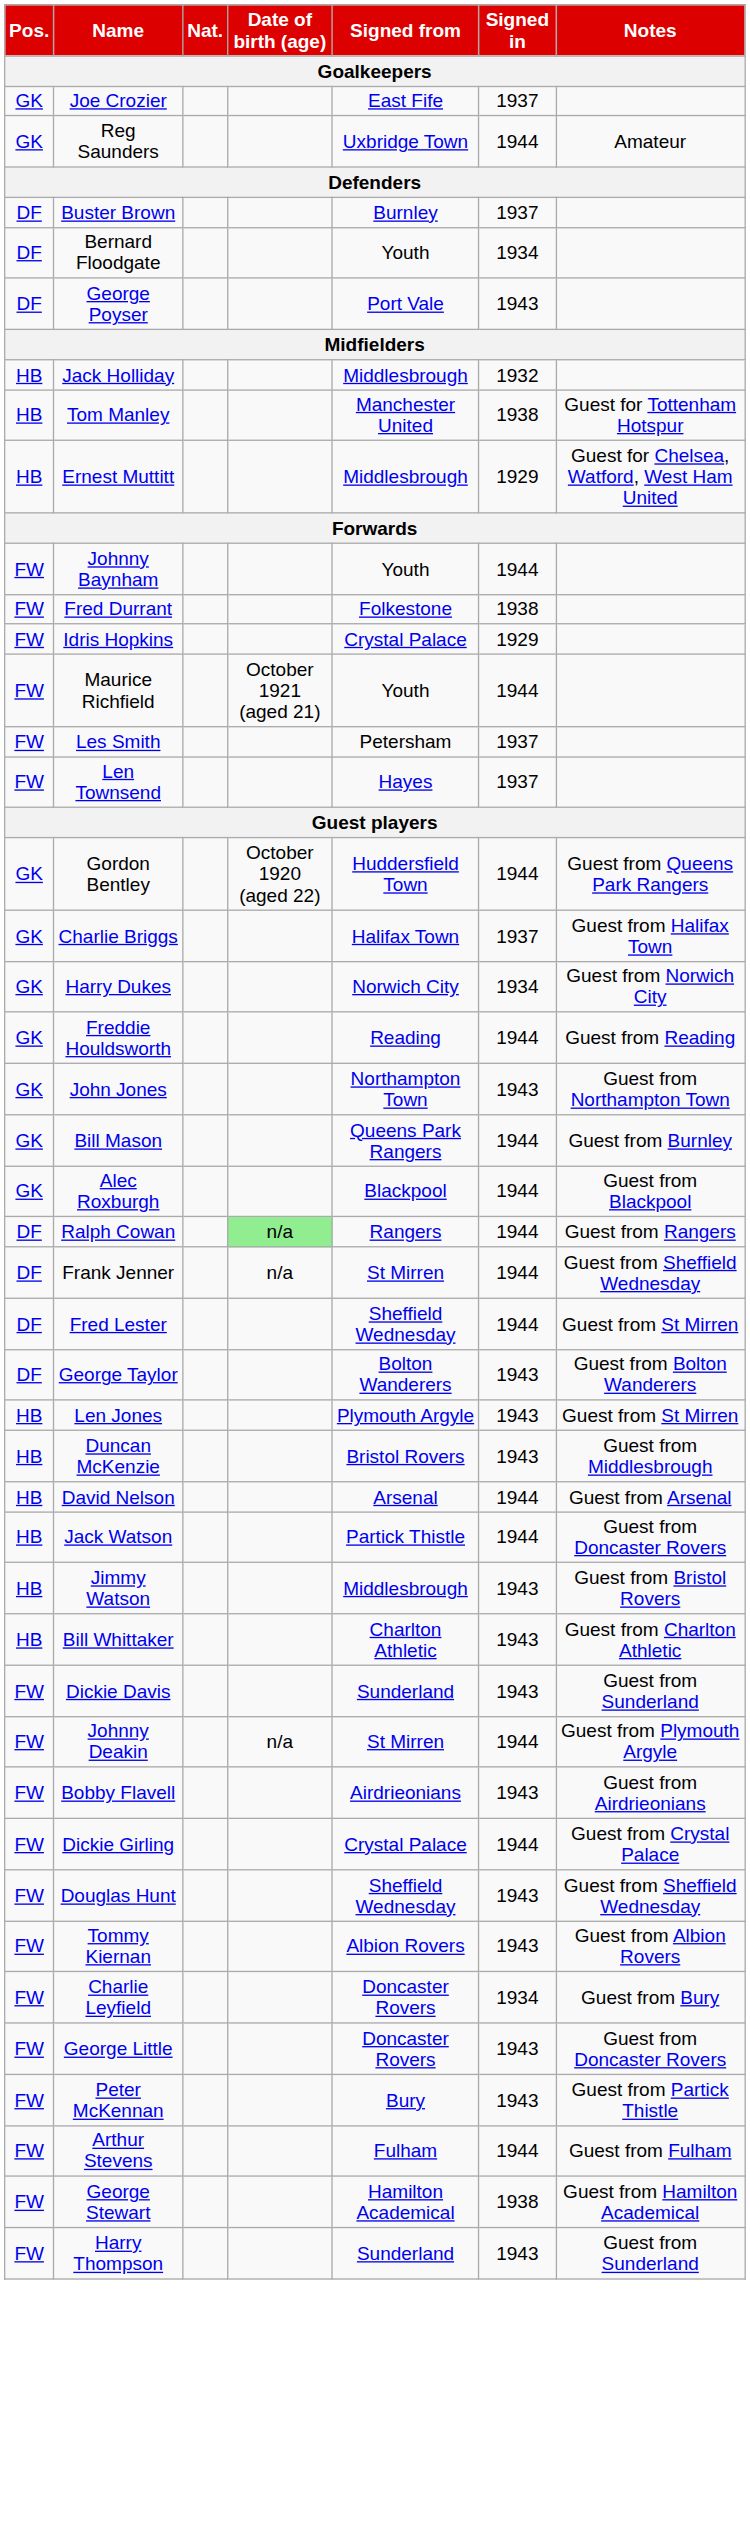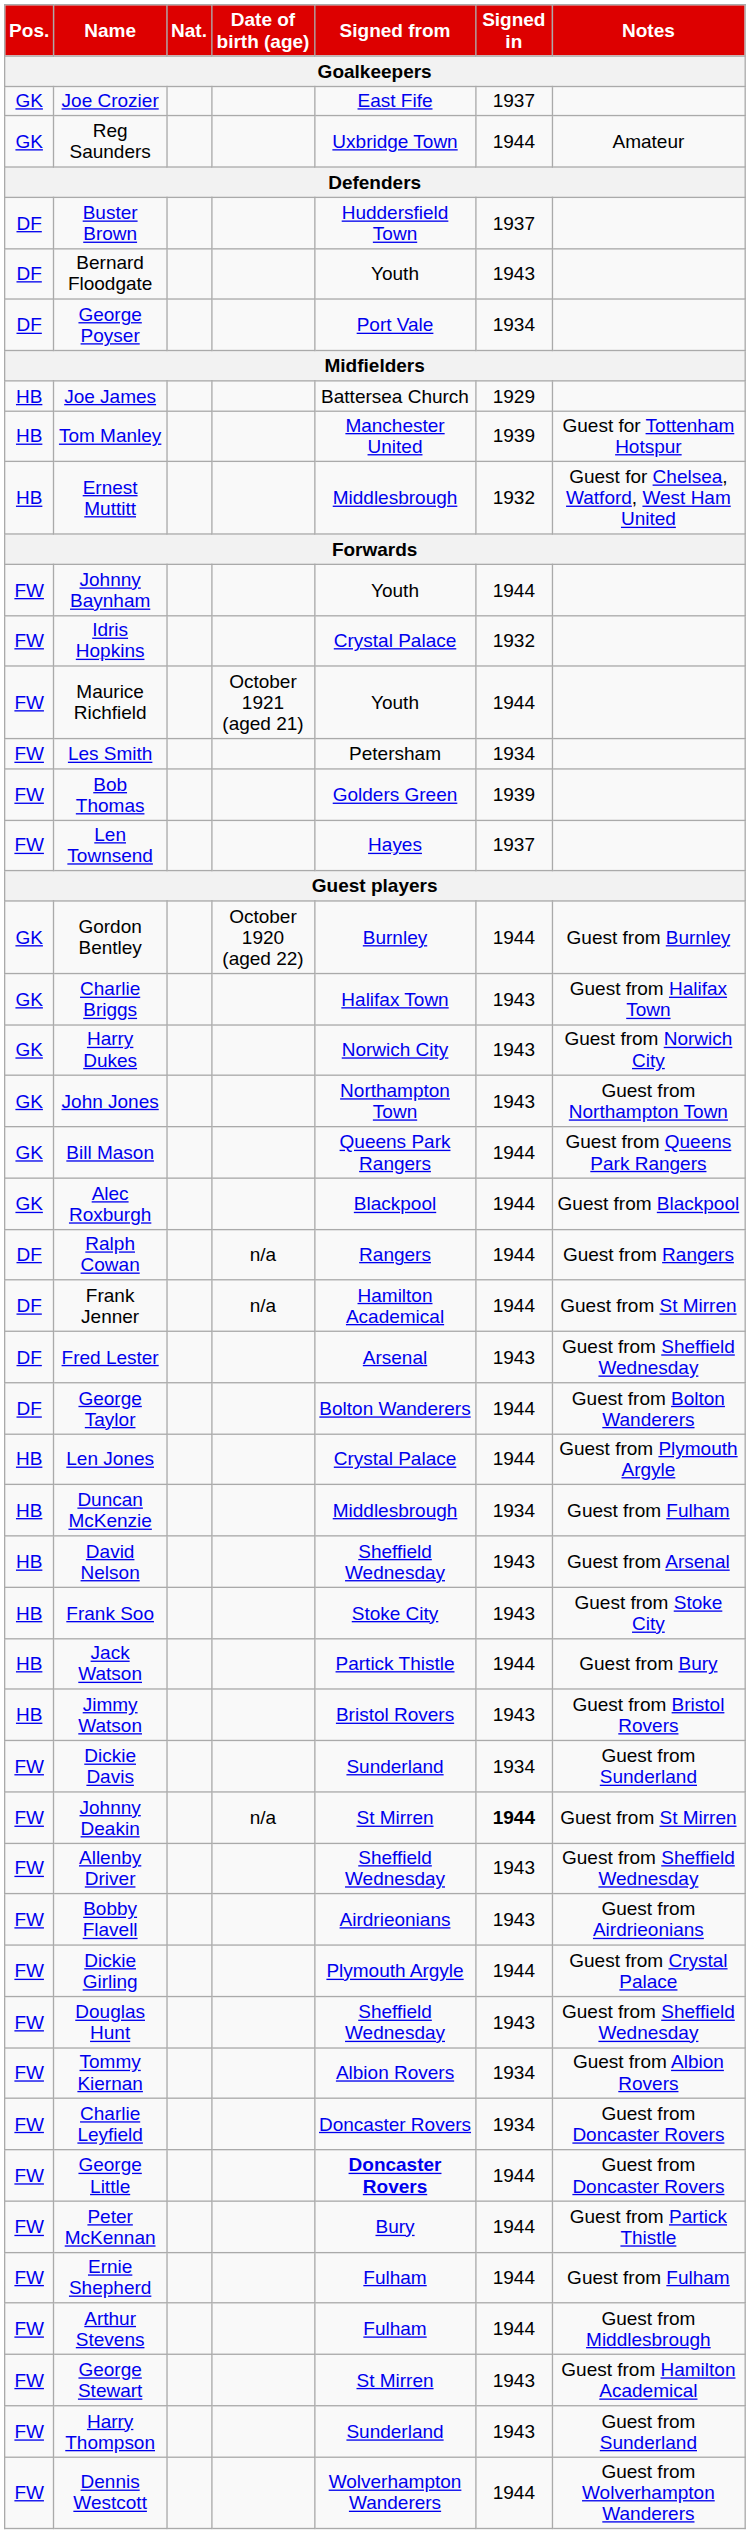Buster Brown | Signed from: Burnley -> Huddersfield Town
Bernard Floodgate | Signed in: 1934 -> 1943
George Poyser | Signed in: 1943 -> 1934
- row: HB | Jack Holliday | Middlesbrough | 1932
+ row: HB | Joe James | Battersea Church | 1929
Tom Manley | Signed in: 1938 -> 1939
Ernest Muttitt | Signed in: 1929 -> 1932
- row: FW | Fred Durrant | Folkestone | 1938
Idris Hopkins | Signed in: 1929 -> 1932
Les Smith | Signed in: 1937 -> 1934
+ row: FW | Bob Thomas | Golders Green | 1939
Gordon Bentley | Signed from: Huddersfield Town -> Burnley
Gordon Bentley | Notes: Guest from Queens Park Rangers -> Guest from Burnley
Charlie Briggs | Signed in: 1937 -> 1943
Harry Dukes | Signed in: 1934 -> 1943
- row: GK | Freddie Houldsworth | Reading | 1944 | Guest from Reading
Bill Mason | Notes: Guest from Burnley -> Guest from Queens Park Rangers
Ralph Cowan | Date of birth (age): lightgreen background -> no background
Frank Jenner | Signed from: St Mirren -> Hamilton Academical
Frank Jenner | Notes: Guest from Sheffield Wednesday -> Guest from St Mirren
Fred Lester | Signed from: Sheffield Wednesday -> Arsenal
Fred Lester | Signed in: 1944 -> 1943
Fred Lester | Notes: Guest from St Mirren -> Guest from Sheffield Wednesday
George Taylor | Signed in: 1943 -> 1944
Len Jones | Signed from: Plymouth Argyle -> Crystal Palace
Len Jones | Signed in: 1943 -> 1944
Len Jones | Notes: Guest from St Mirren -> Guest from Plymouth Argyle
Duncan McKenzie | Signed from: Bristol Rovers -> Middlesbrough
Duncan McKenzie | Signed in: 1943 -> 1934
Duncan McKenzie | Notes: Guest from Middlesbrough -> Guest from Fulham
David Nelson | Signed from: Arsenal -> Sheffield Wednesday
David Nelson | Signed in: 1944 -> 1943
+ row: HB | Frank Soo | Stoke City | 1943 | Guest from Stoke City
Jack Watson | Notes: Guest from Doncaster Rovers -> Guest from Bury
Jimmy Watson | Signed from: Middlesbrough -> Bristol Rovers
- row: HB | Bill Whittaker | Charlton Athletic | 1943 | Guest from Charlton Athletic
Dickie Davis | Signed in: 1943 -> 1934
Johnny Deakin | Signed in: normal -> bold
Johnny Deakin | Notes: Guest from Plymouth Argyle -> Guest from St Mirren
+ row: FW | Allenby Driver | Sheffield Wednesday | 1943 | Guest from Sheffield Wednesday
Dickie Girling | Signed from: Crystal Palace -> Plymouth Argyle
Tommy Kiernan | Signed in: 1943 -> 1934
Charlie Leyfield | Notes: Guest from Bury -> Guest from Doncaster Rovers
George Little | Signed from: normal -> bold
George Little | Signed in: 1943 -> 1944
Peter McKennan | Signed in: 1943 -> 1944
+ row: FW | Ernie Shepherd | Fulham | 1944 | Guest from Fulham
Arthur Stevens | Notes: Guest from Fulham -> Guest from Middlesbrough
George Stewart | Signed from: Hamilton Academical -> St Mirren
George Stewart | Signed in: 1938 -> 1943
+ row: FW | Dennis Westcott | Wolverhampton Wanderers | 1944 | Guest from Wolverhampton Wanderers
